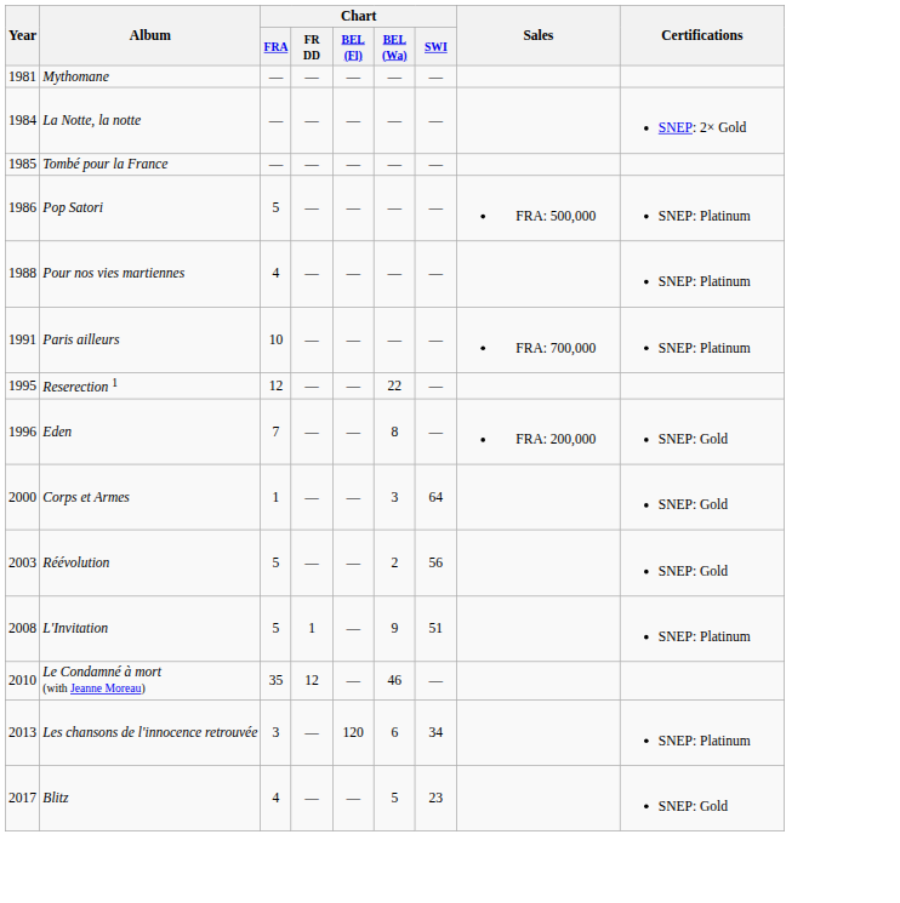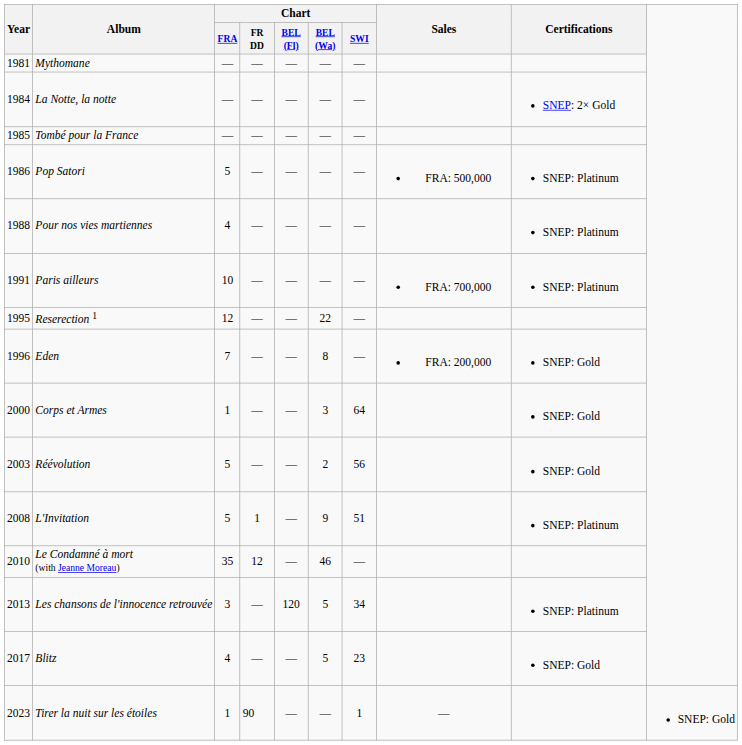Les chansons de l'innocence retrouvée | Chart / BEL (Wa): 6 -> 5
+ row: 2023 | Tirer la nuit sur les étoiles | 1 | 90 | — | — | 1 | — | SNEP: Gold
